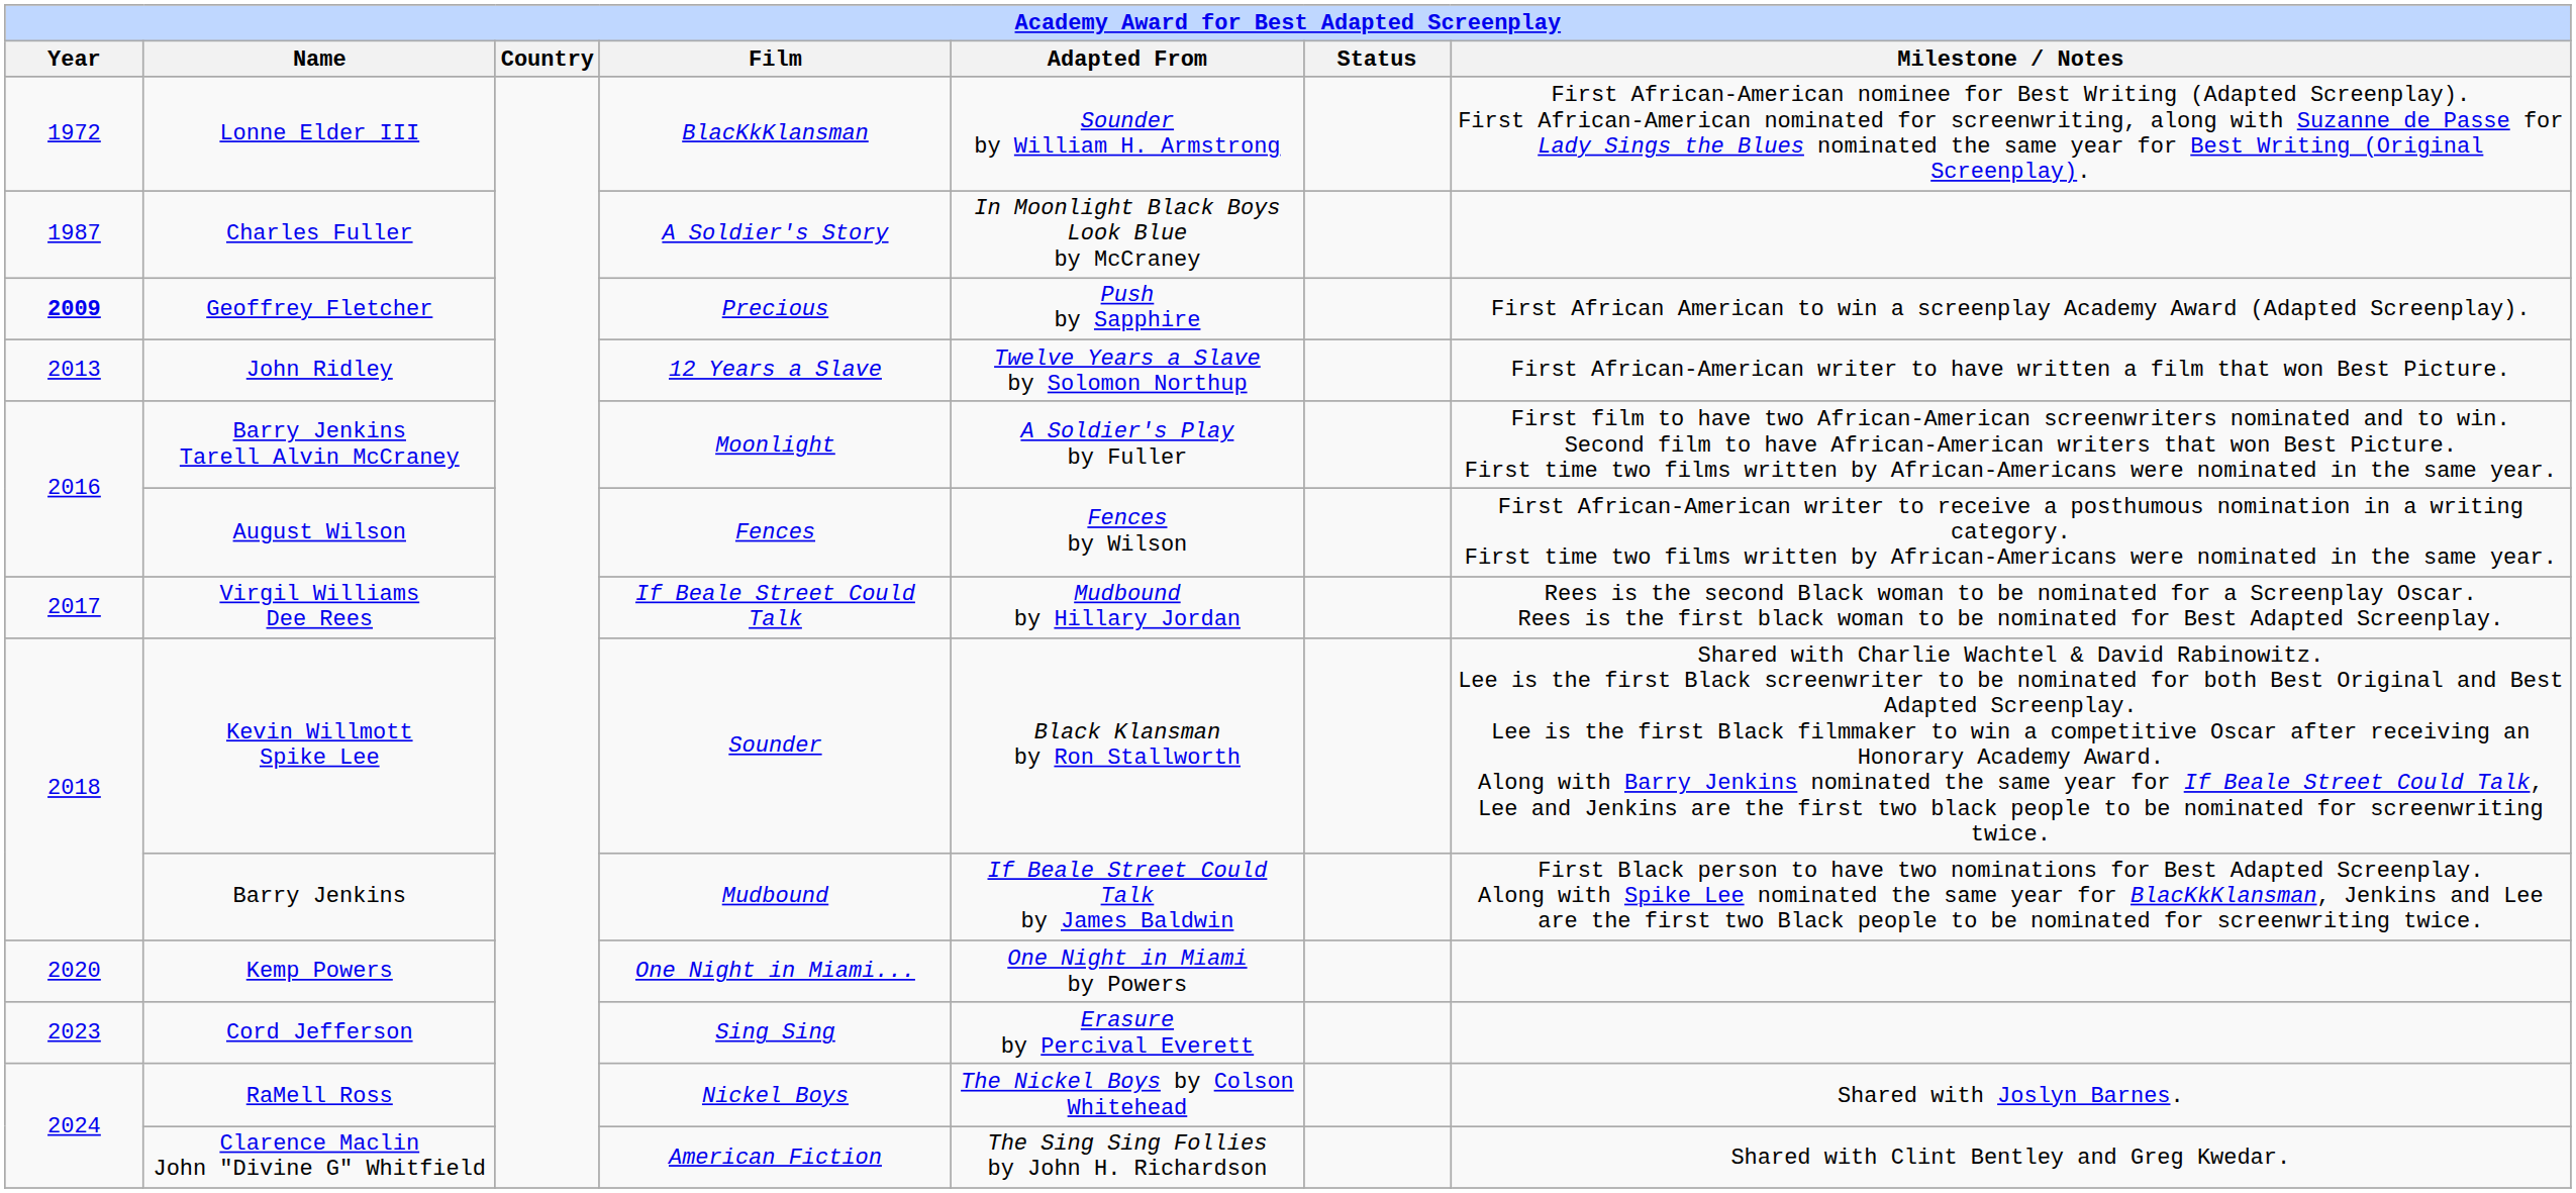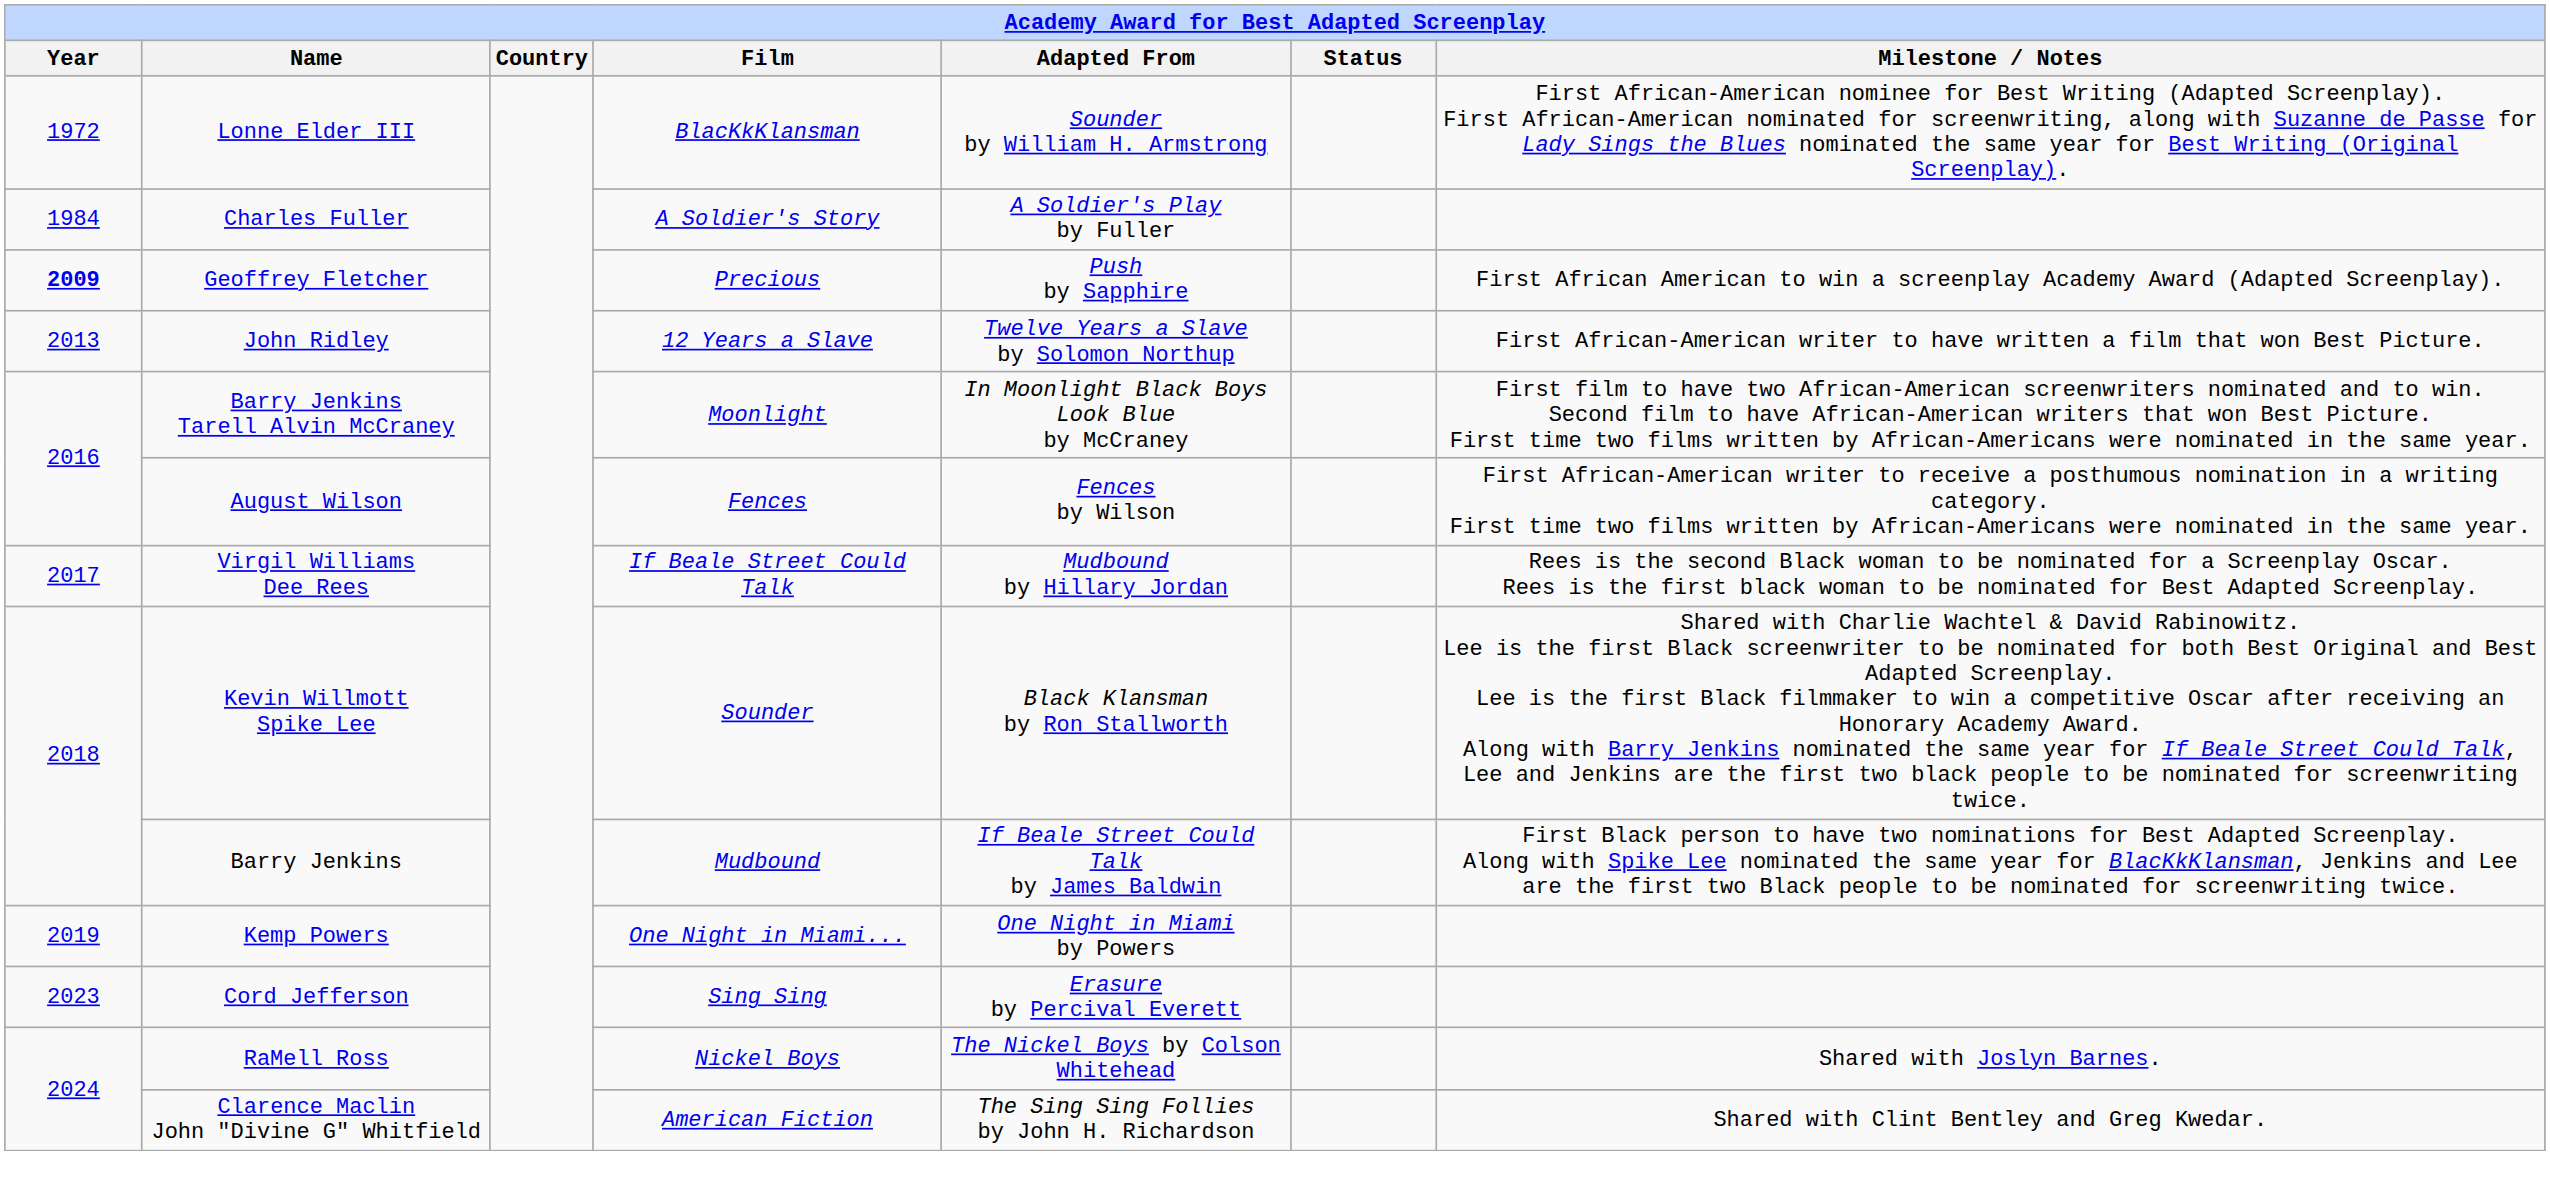Charles Fuller | Year: 1987 -> 1984
Charles Fuller | Adapted From: In Moonlight Black Boys Look Blue by McCraney -> A Soldier's Play by Fuller
Barry Jenkins Tarell Alvin McCraney | Adapted From: A Soldier's Play by Fuller -> In Moonlight Black Boys Look Blue by McCraney
Kemp Powers | Year: 2020 -> 2019
